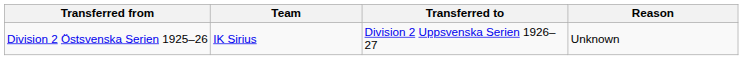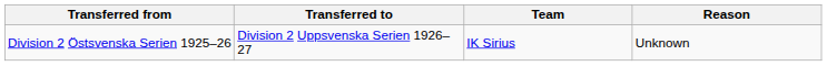columns swapped: Transferred to <-> Team
